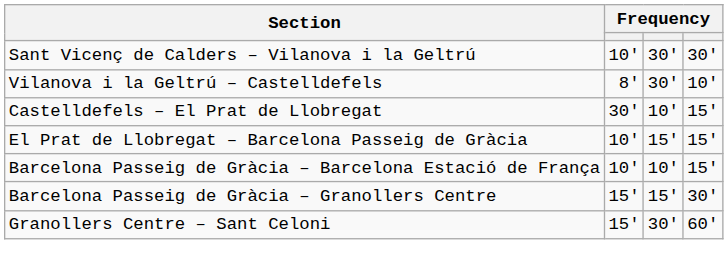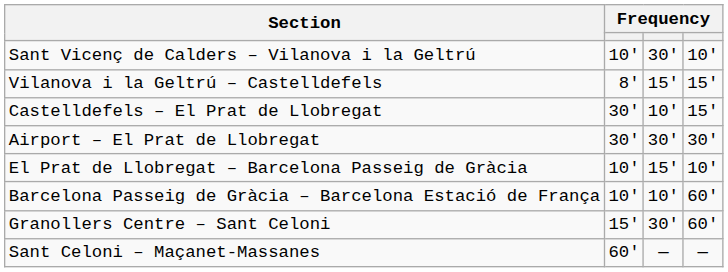Sant Vicenç de Calders – Vilanova i la Geltrú | column 4: 30′ -> 10′
Vilanova i la Geltrú – Castelldefels | column 3: 30′ -> 15′
Vilanova i la Geltrú – Castelldefels | column 4: 10′ -> 15′
+ row: Airport – El Prat de Llobregat | 30′ | 30′ | 30′
El Prat de Llobregat – Barcelona Passeig de Gràcia | column 4: 15′ -> 10′
Barcelona Passeig de Gràcia – Barcelona Estació de França | column 4: 15′ -> 60′
- row: Barcelona Passeig de Gràcia – Granollers Centre | 15′ | 15′ | 30′
+ row: Sant Celoni – Maçanet-Massanes | 60′ | — | —
